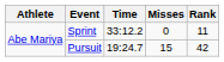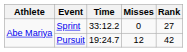Sprint | Rank: 11 -> 27
Pursuit | Misses: 15 -> 12
